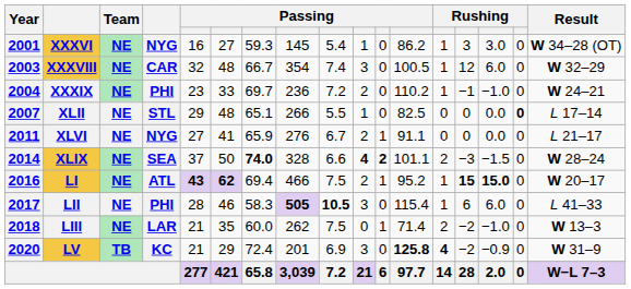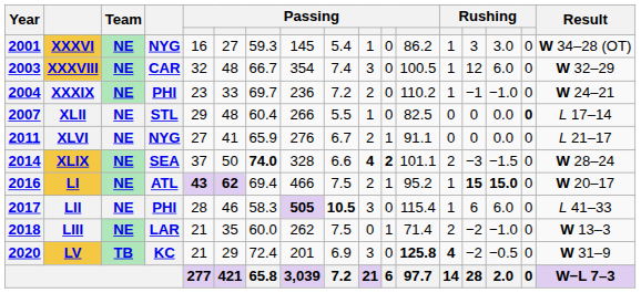XLII | column 7: 65.1 -> 60.4
LV | column 15: −0.9 -> −0.5
